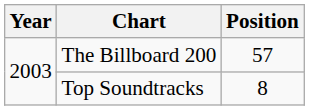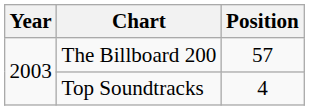Top Soundtracks | Position: 8 -> 4
